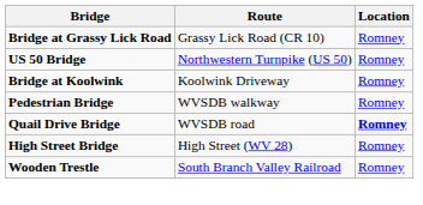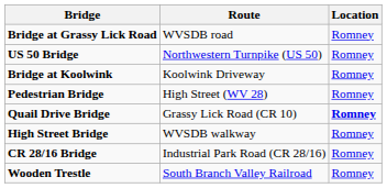Bridge at Grassy Lick Road | Route: Grassy Lick Road (CR 10) -> WVSDB road
Pedestrian Bridge | Route: WVSDB walkway -> High Street (WV 28)
Quail Drive Bridge | Route: WVSDB road -> Grassy Lick Road (CR 10)
High Street Bridge | Route: High Street (WV 28) -> WVSDB walkway
+ row: CR 28/16 Bridge | Industrial Park Road (CR 28/16) | Romney
